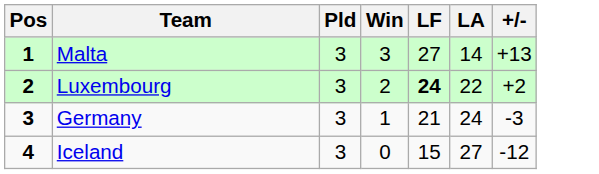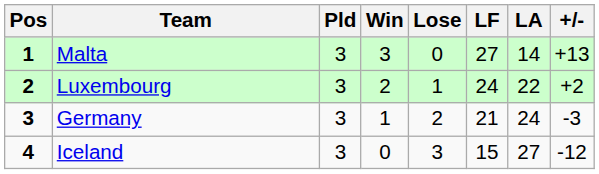+ column: Lose | 0 | 1 | 2 | 3
Luxembourg | LF: bold -> normal
